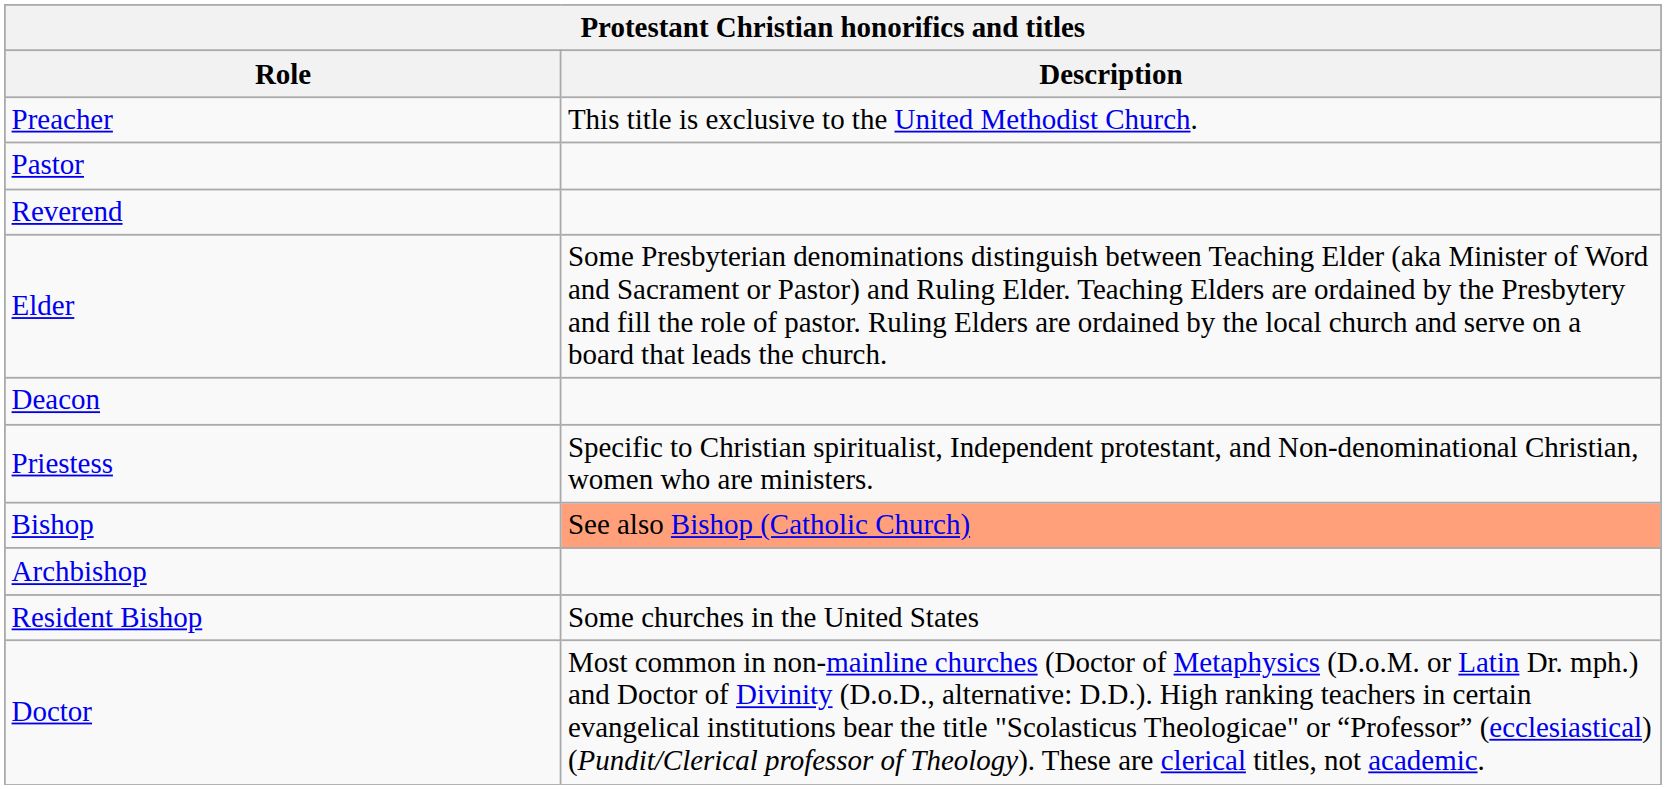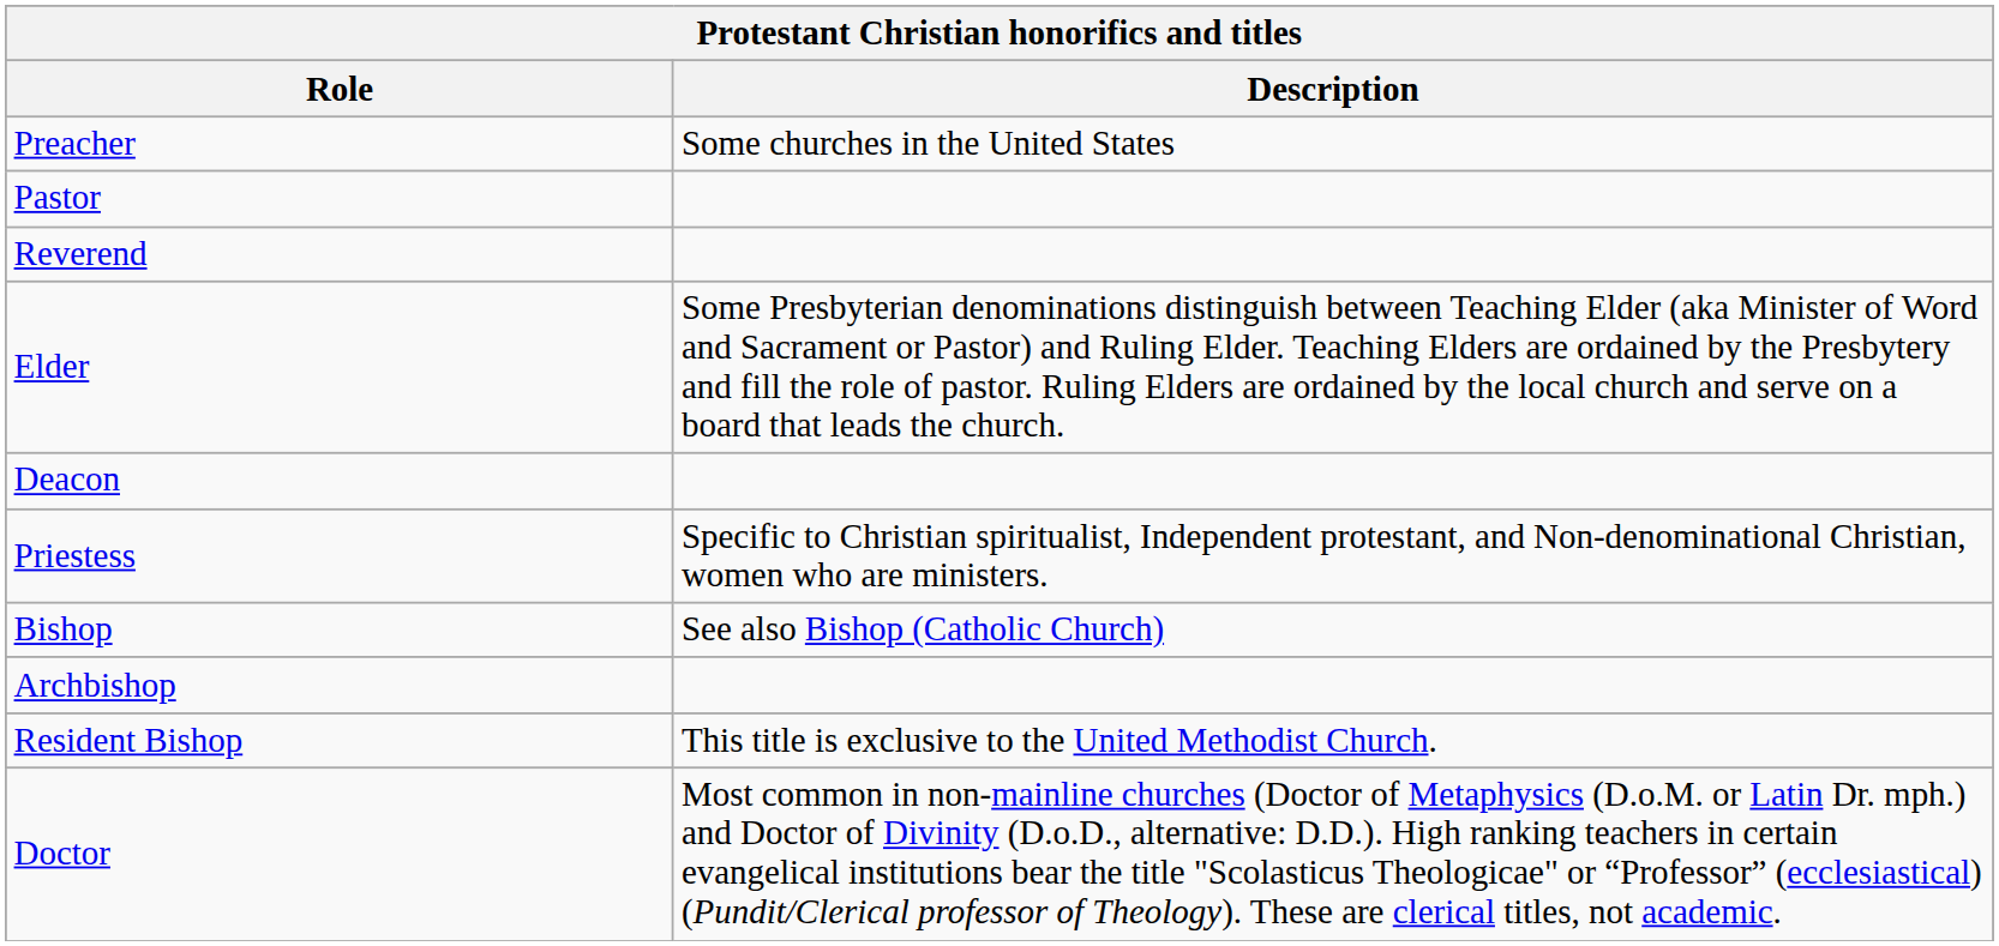Preacher | Description: This title is exclusive to the United Methodist Church. -> Some churches in the United States
Bishop | Description: lightsalmon background -> no background
Resident Bishop | Description: Some churches in the United States -> This title is exclusive to the United Methodist Church.
